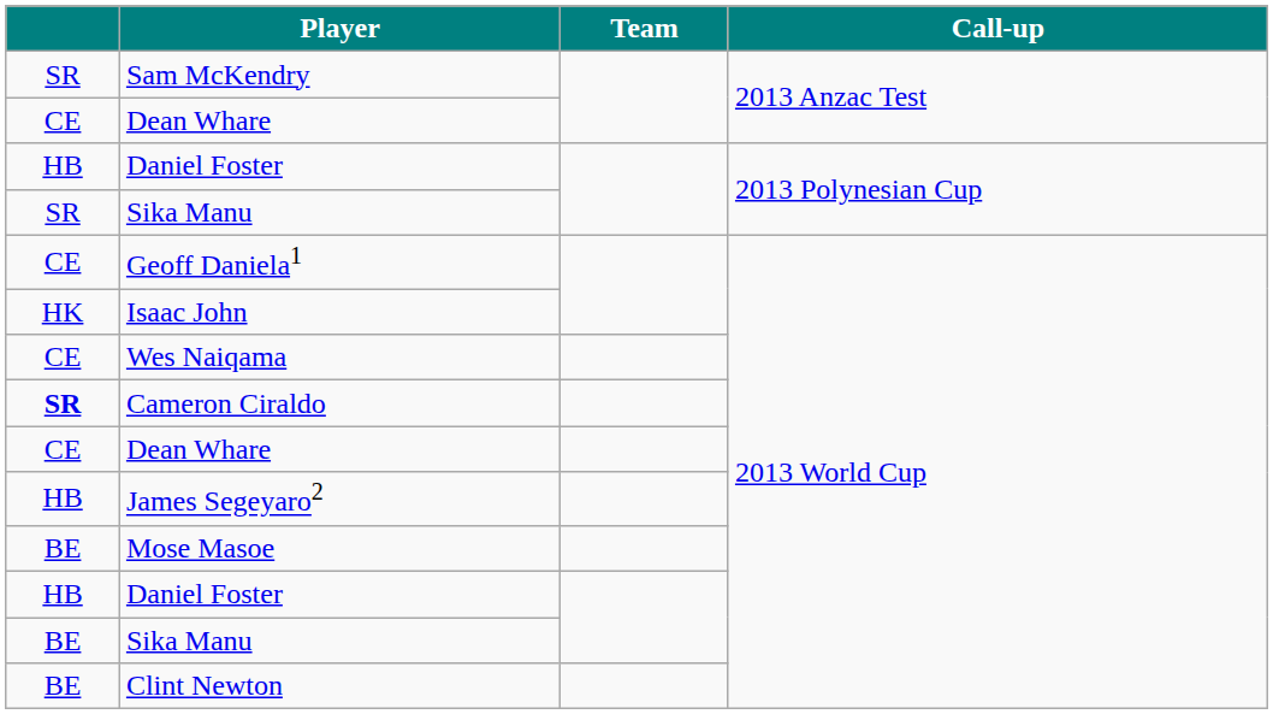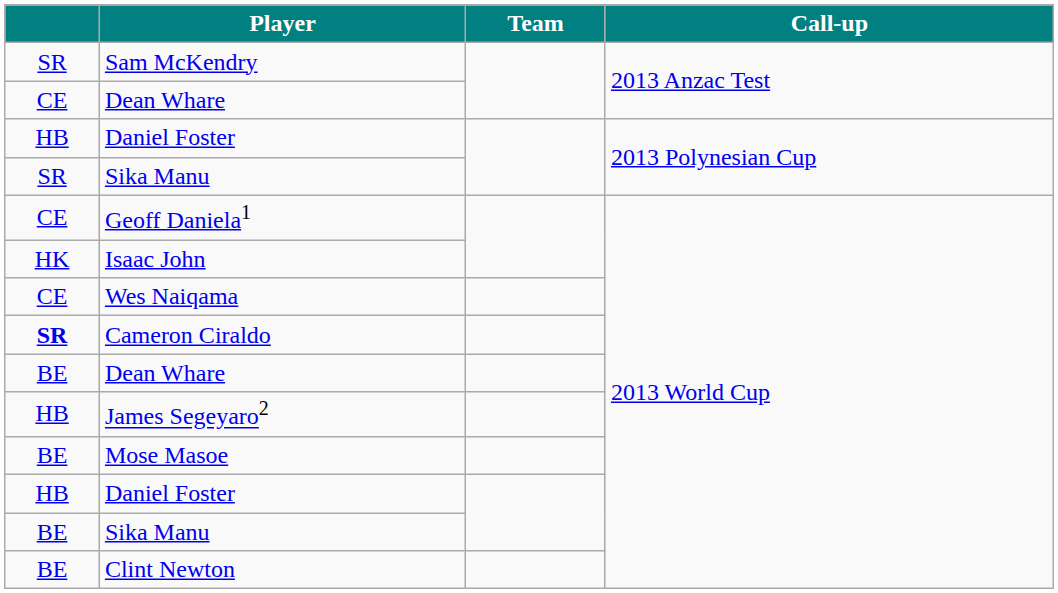Dean Whare / 2013 World Cup | column 1: CE -> BE
